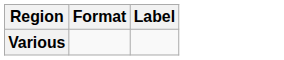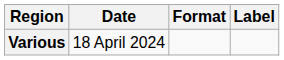+ column: Date | 18 April 2024
